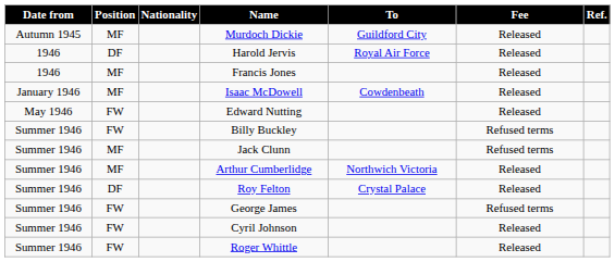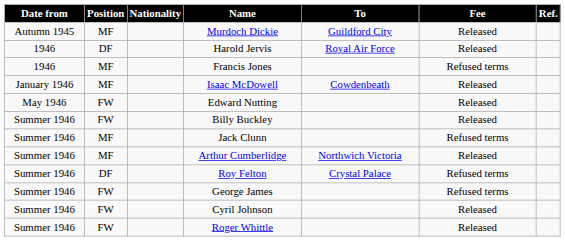Francis Jones | Fee: Released -> Refused terms
Billy Buckley | Fee: Refused terms -> Released
Roy Felton | Fee: Released -> Refused terms
